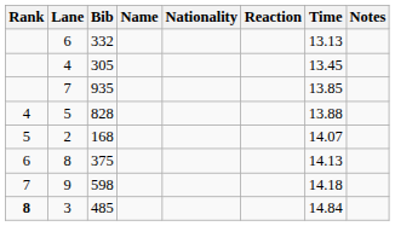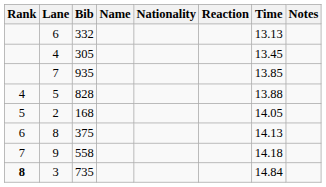2 | Time: 14.07 -> 14.05
9 | Bib: 598 -> 558
3 | Bib: 485 -> 735
